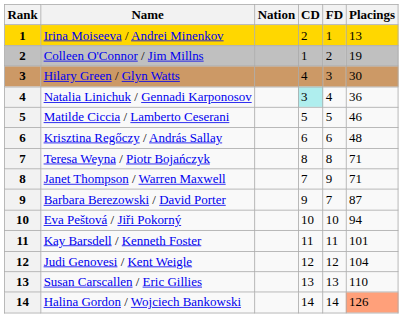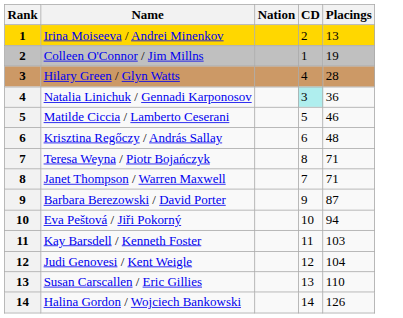- column: FD | 1 | 2 | 3 | 4 | 5 | 6 | 8 | 9 | 7 | 10 | 11 | 12 | 13 | 14
Hilary Green / Glyn Watts | Placings: 30 -> 28
Kay Barsdell / Kenneth Foster | Placings: 101 -> 103
Halina Gordon / Wojciech Bankowski | Placings: lightsalmon background -> no background
